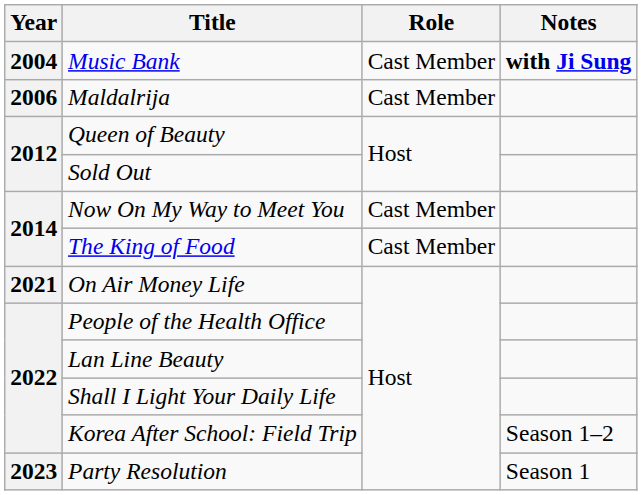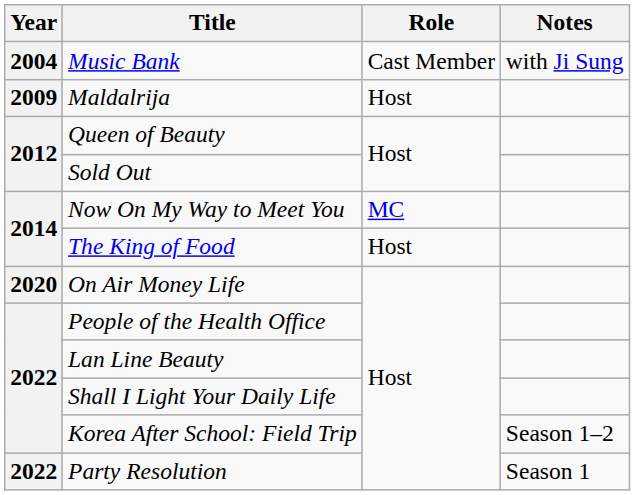Music Bank | Notes: bold -> normal
Maldalrija | Year: 2006 -> 2009
Maldalrija | Role: Cast Member -> Host
Now On My Way to Meet You | Role: Cast Member -> MC
The King of Food | Role: Cast Member -> Host
On Air Money Life | Year: 2021 -> 2020
Party Resolution | Year: 2023 -> 2022
